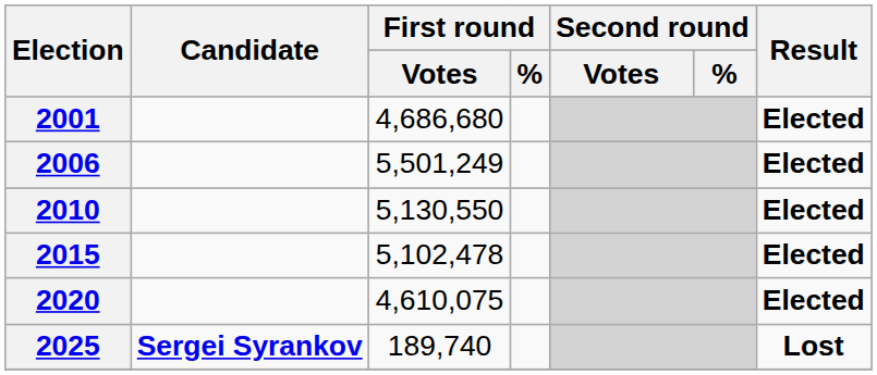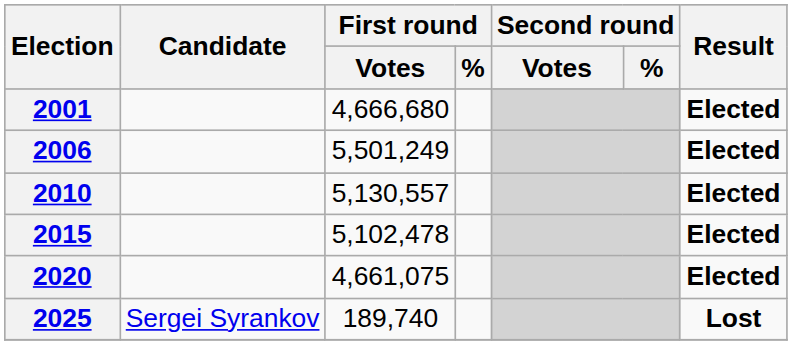2001 | First round / Votes: 4,686,680 -> 4,666,680
2010 | First round / Votes: 5,130,550 -> 5,130,557
2020 | First round / Votes: 4,610,075 -> 4,661,075
2025 | Candidate: bold -> normal
